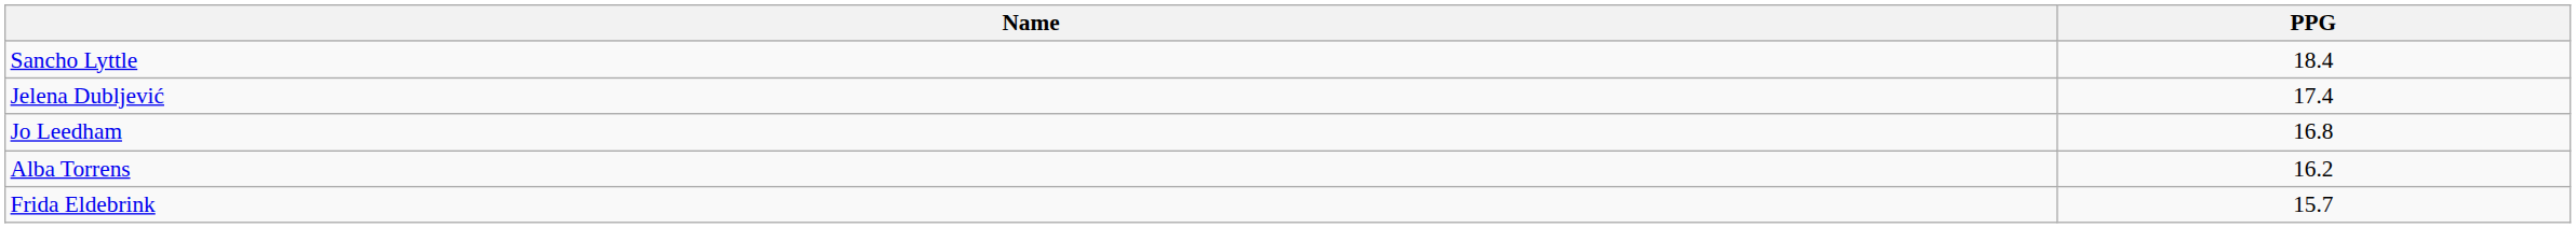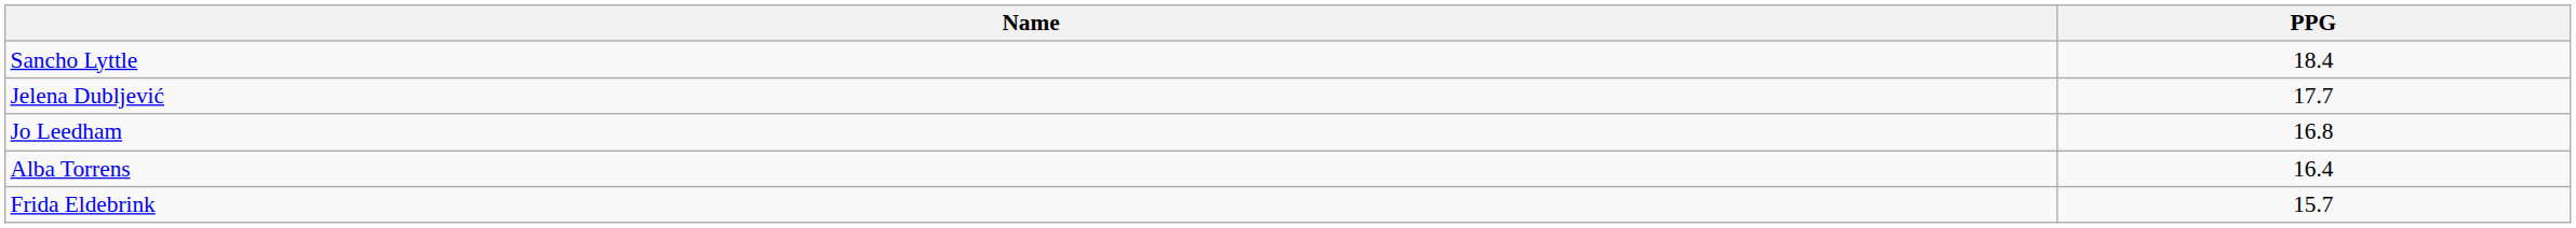Jelena Dubljević | PPG: 17.4 -> 17.7
Alba Torrens | PPG: 16.2 -> 16.4
